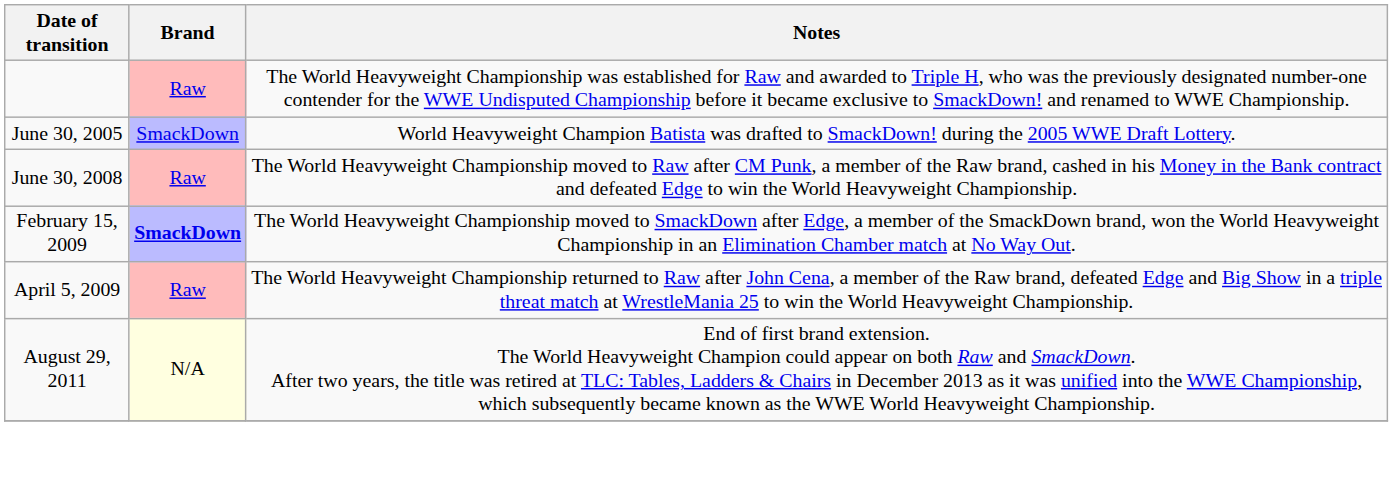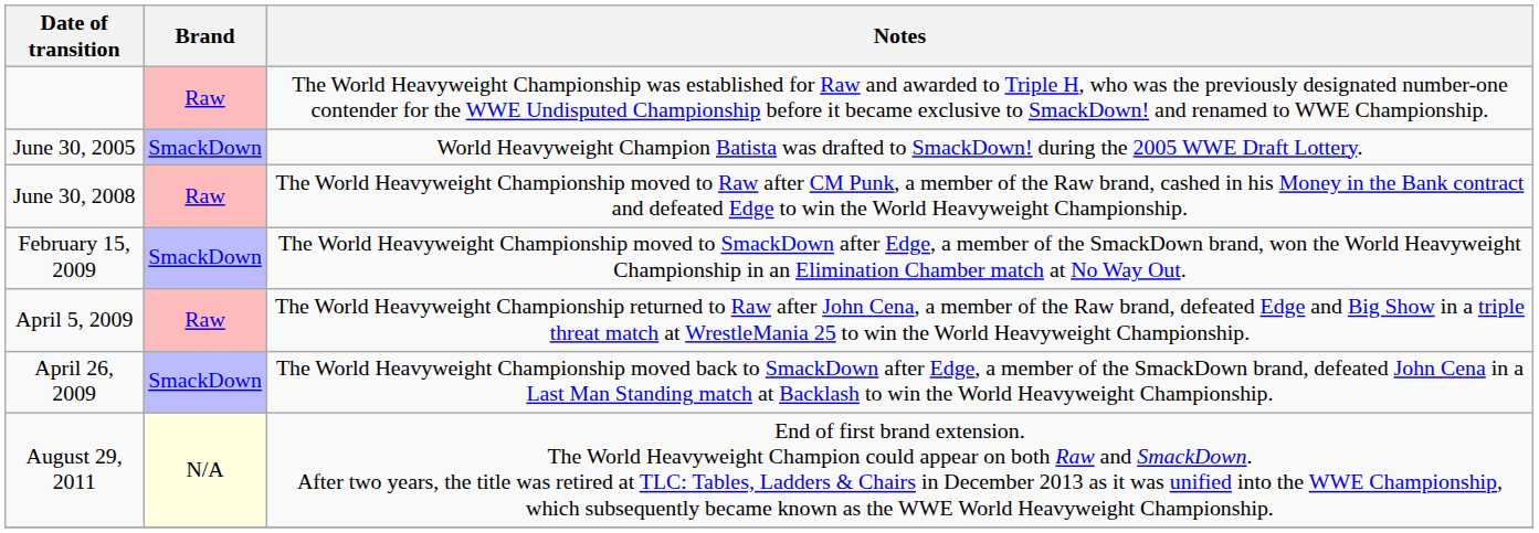February 15, 2009 | Brand: bold -> normal
+ row: April 26, 2009 | SmackDown | The World Heavyweight Championship moved back to SmackDown after Edge, a member of the SmackDown brand, defeated John Cena in a Last Man Standing match at Backlash to win the World Heavyweight Championship.
